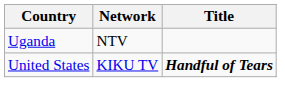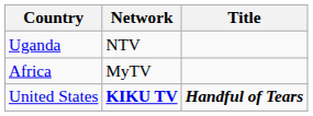+ row: Africa | MyTV
United States | Network: normal -> bold
